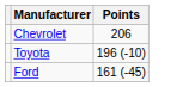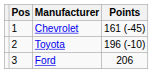+ column: Pos | 1 | 2 | 3
Chevrolet | Points: 206 -> 161 (-45)
Ford | Points: 161 (-45) -> 206
